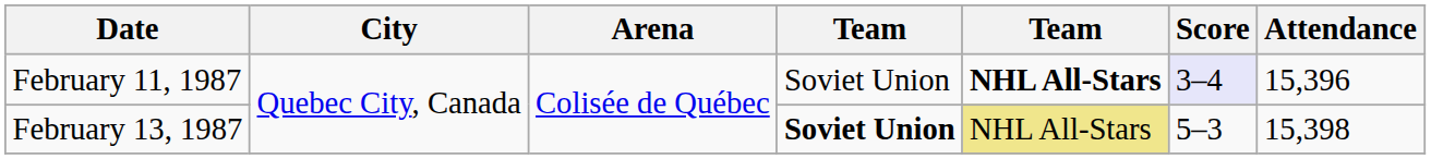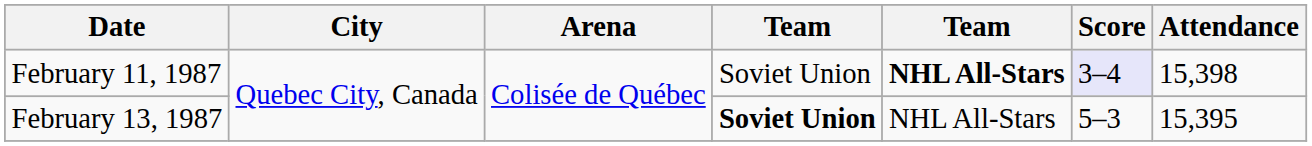February 11, 1987 | Attendance: 15,396 -> 15,398
February 13, 1987 | column 5: khaki background -> no background
February 13, 1987 | Attendance: 15,398 -> 15,395
